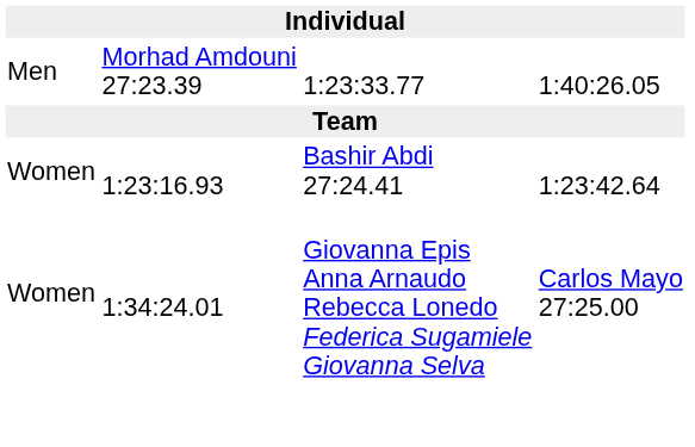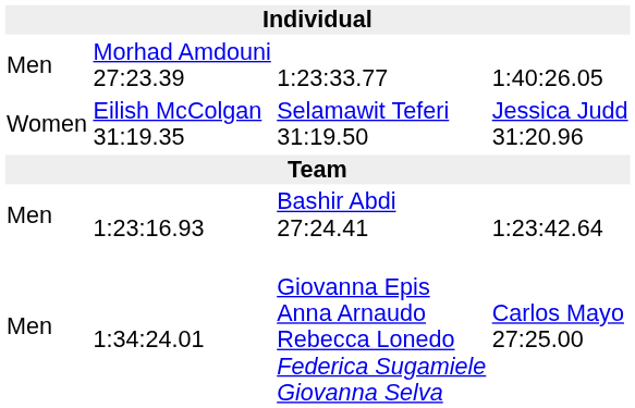+ row: Women | Eilish McColgan 31:19.35 | Selamawit Teferi 31:19.50 | Jessica Judd 31:20.96
1:23:16.93 | column 1: Women -> Men
1:34:24.01 | column 1: Women -> Men
